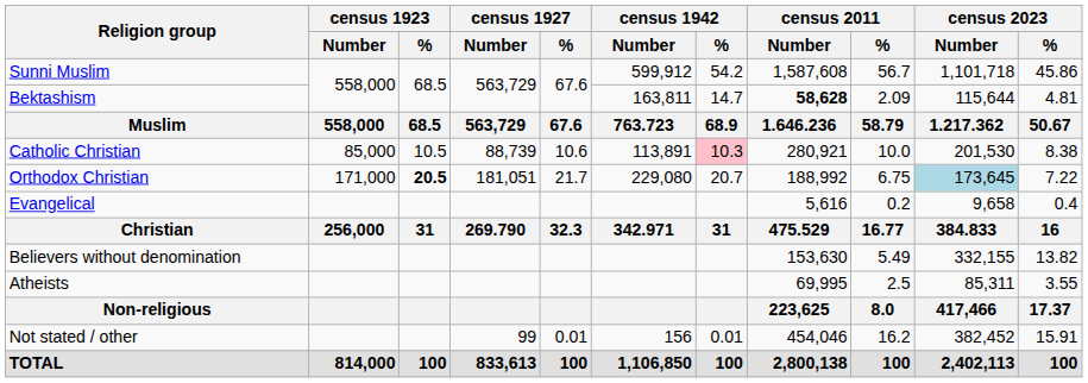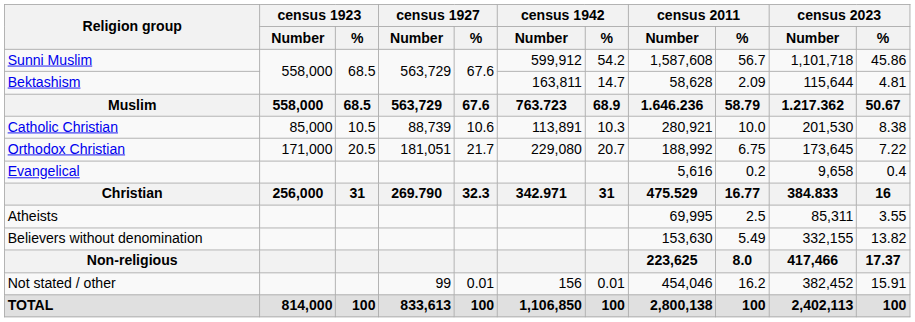Bektashism | census 2011 / Number: bold -> normal
Catholic Christian | census 1942 / %: pink background -> no background
Orthodox Christian | census 1923 / %: bold -> normal
Orthodox Christian | census 2023 / Number: lightblue background -> no background
rows swapped: Atheists <-> Believers without denomination
